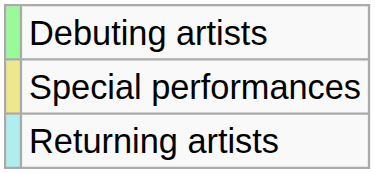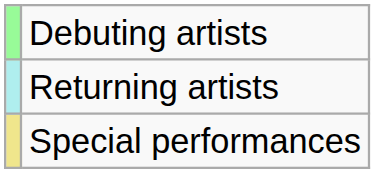rows swapped: Returning artists <-> Special performances
